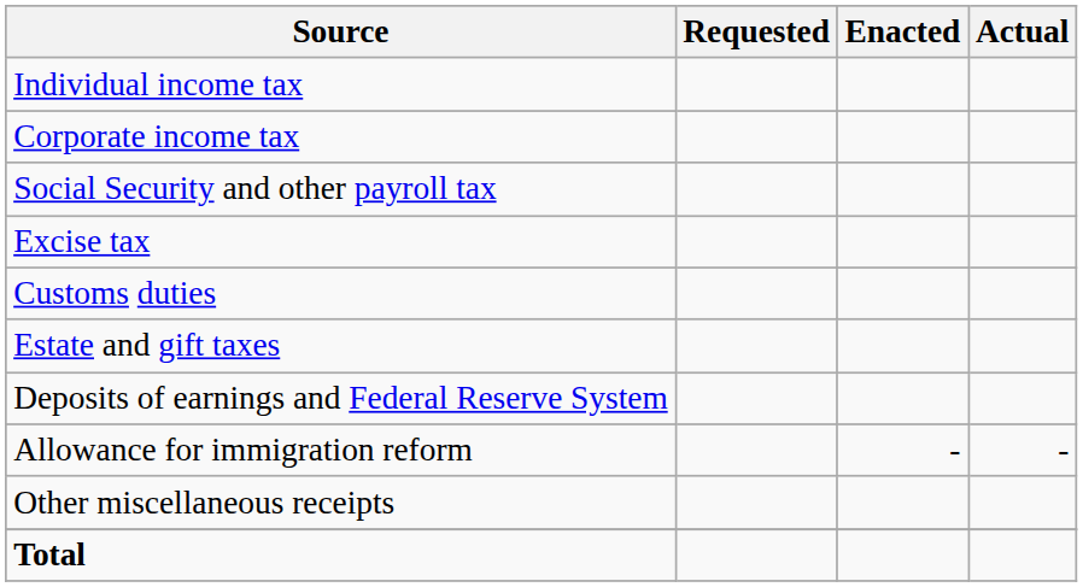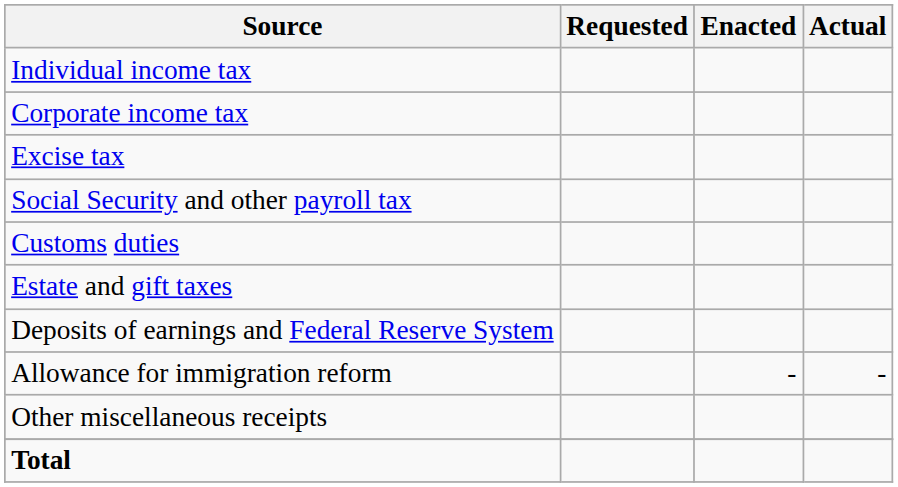rows swapped: Social Security and other payroll tax <-> Excise tax
